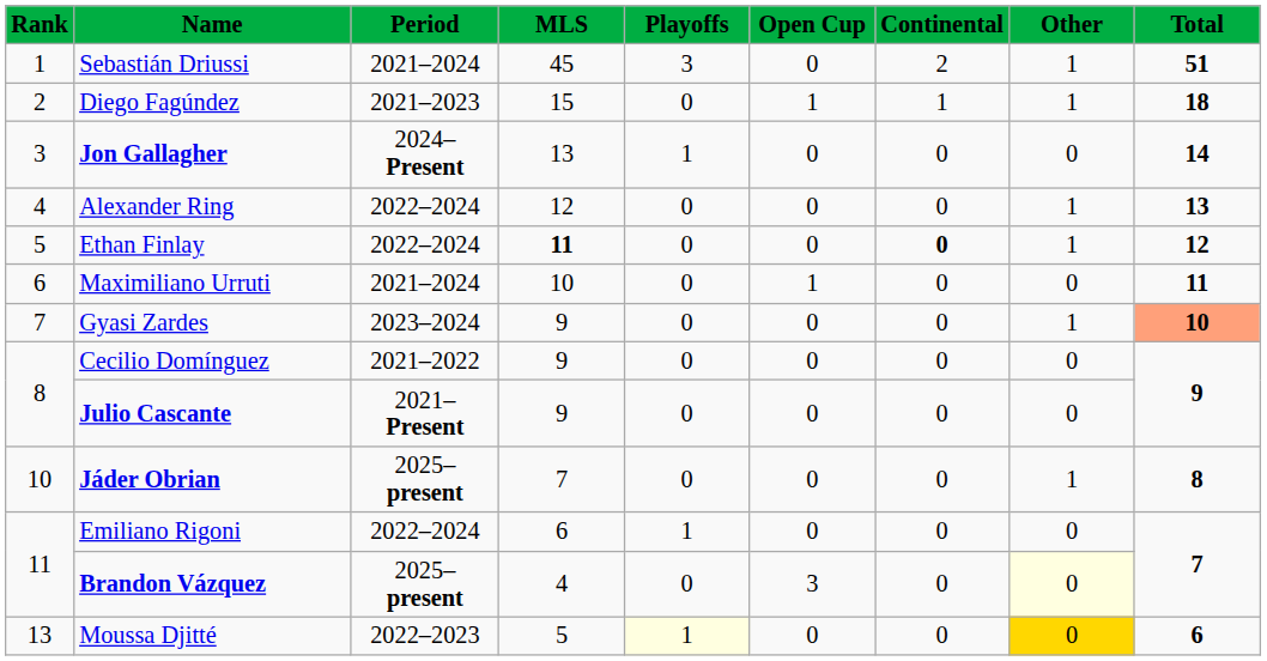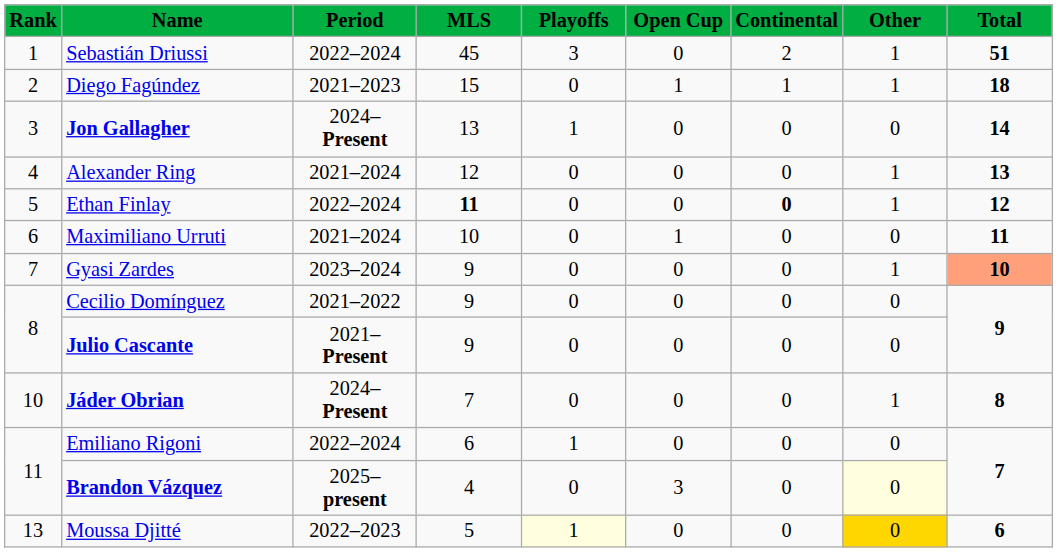Sebastián Driussi | Period: 2021–2024 -> 2022–2024
Alexander Ring | Period: 2022–2024 -> 2021–2024
Jáder Obrian | Period: 2025–present -> 2024–Present
